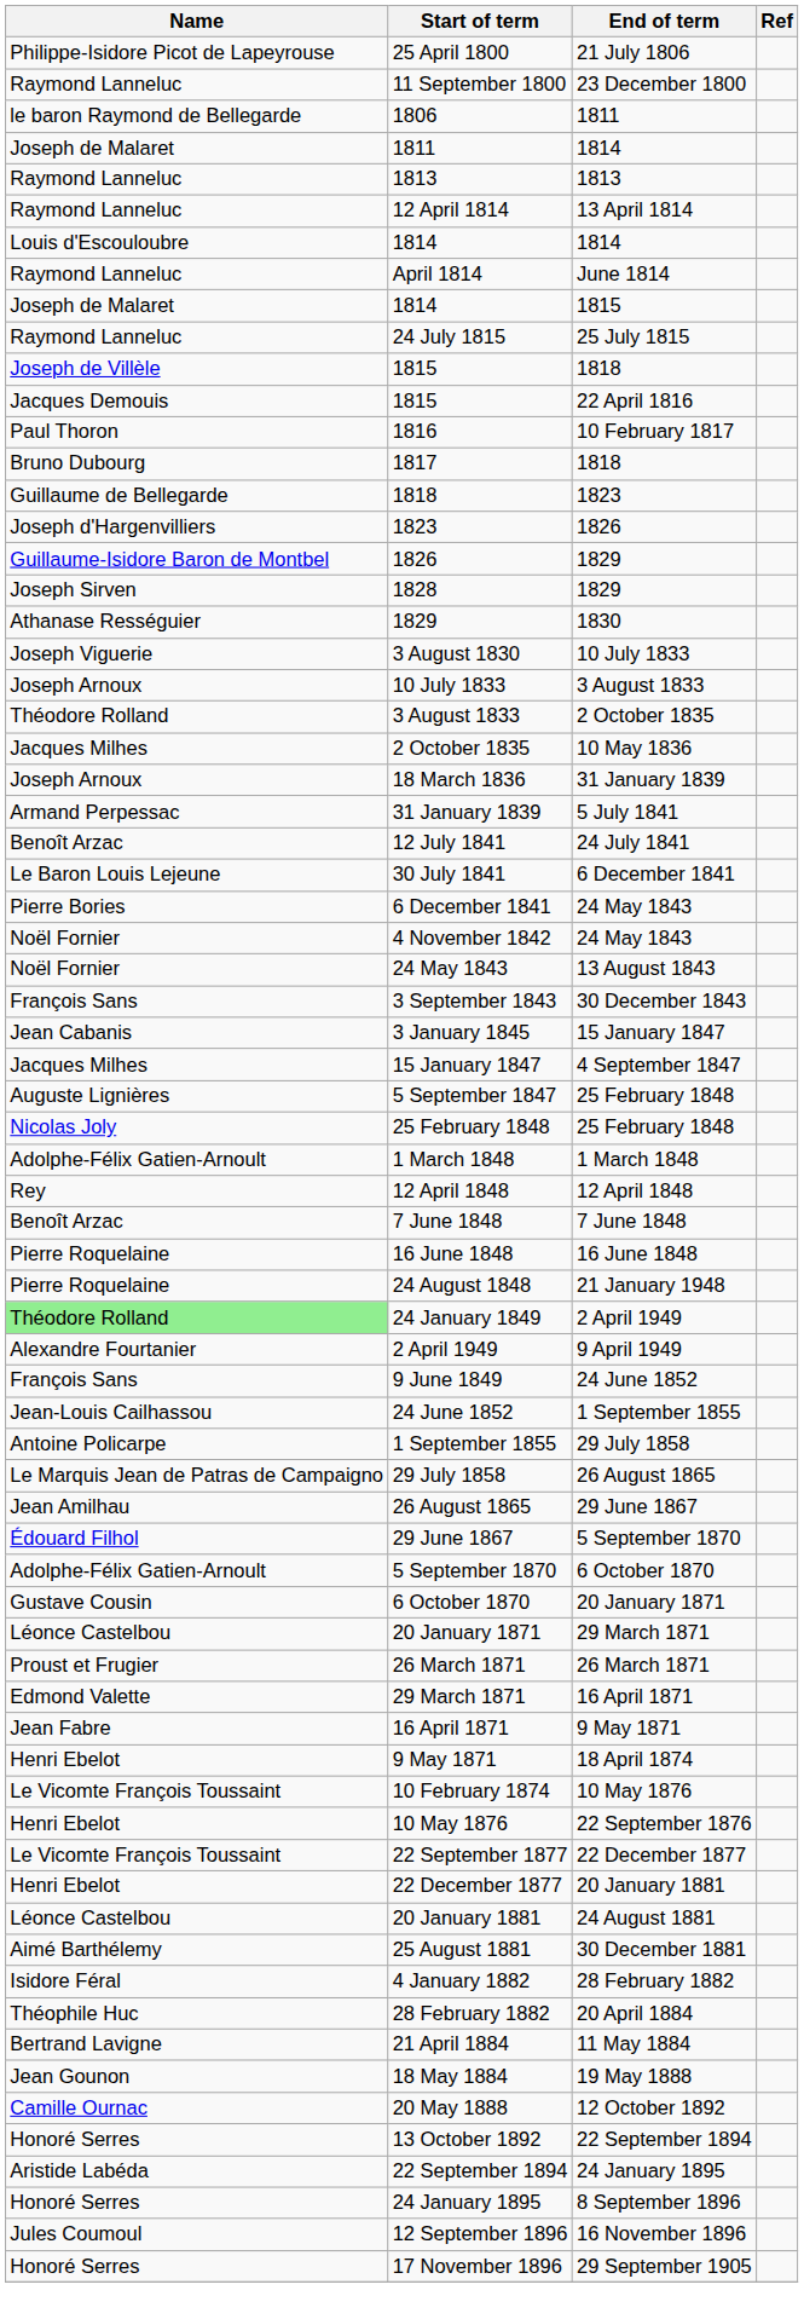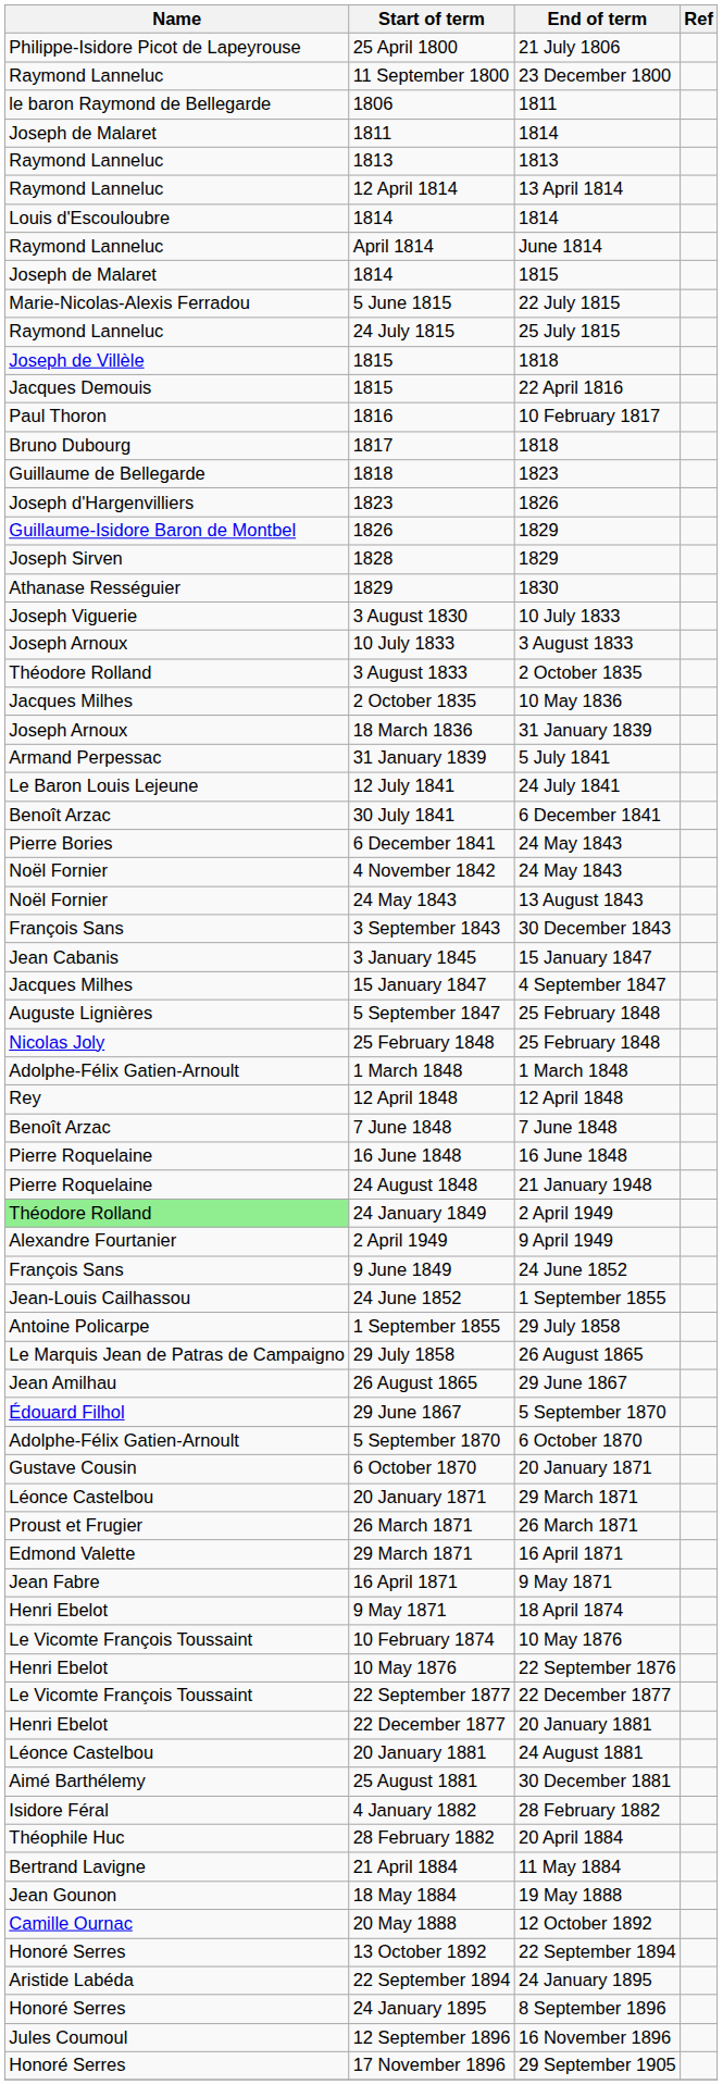+ row: Marie-Nicolas-Alexis Ferradou | 5 June 1815 | 22 July 1815
12 July 1841 | Name: Benoît Arzac -> Le Baron Louis Lejeune
30 July 1841 | Name: Le Baron Louis Lejeune -> Benoît Arzac
